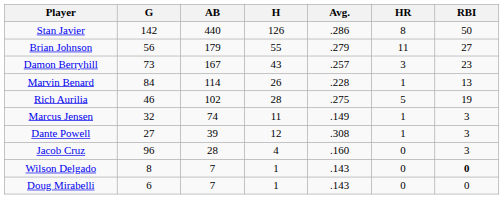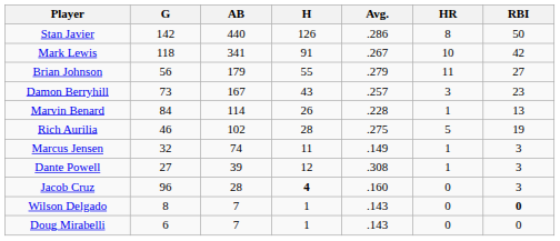+ row: Mark Lewis | 118 | 341 | 91 | .267 | 10 | 42
Jacob Cruz | H: normal -> bold
